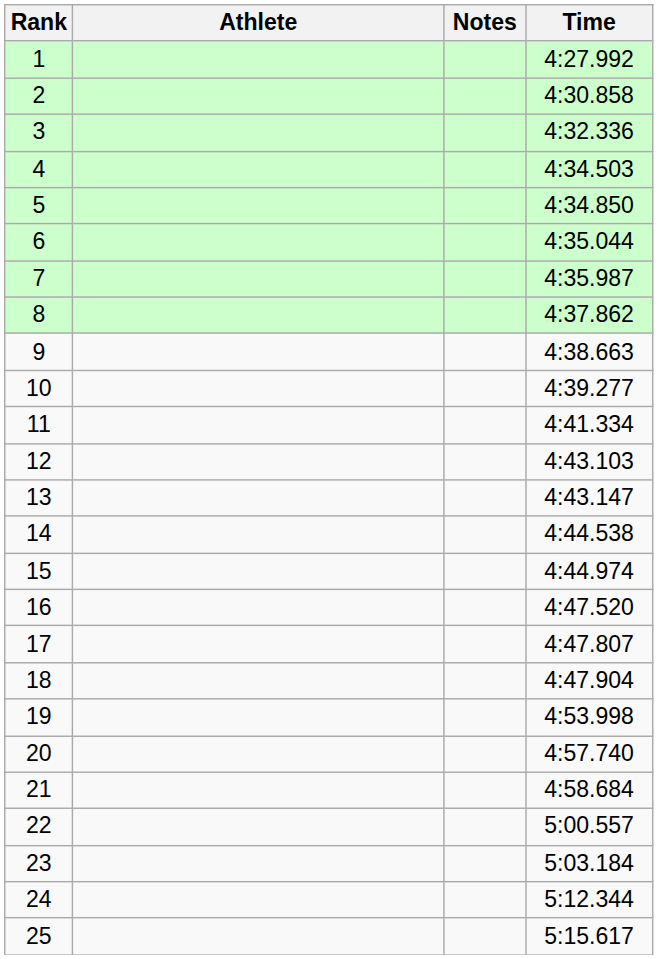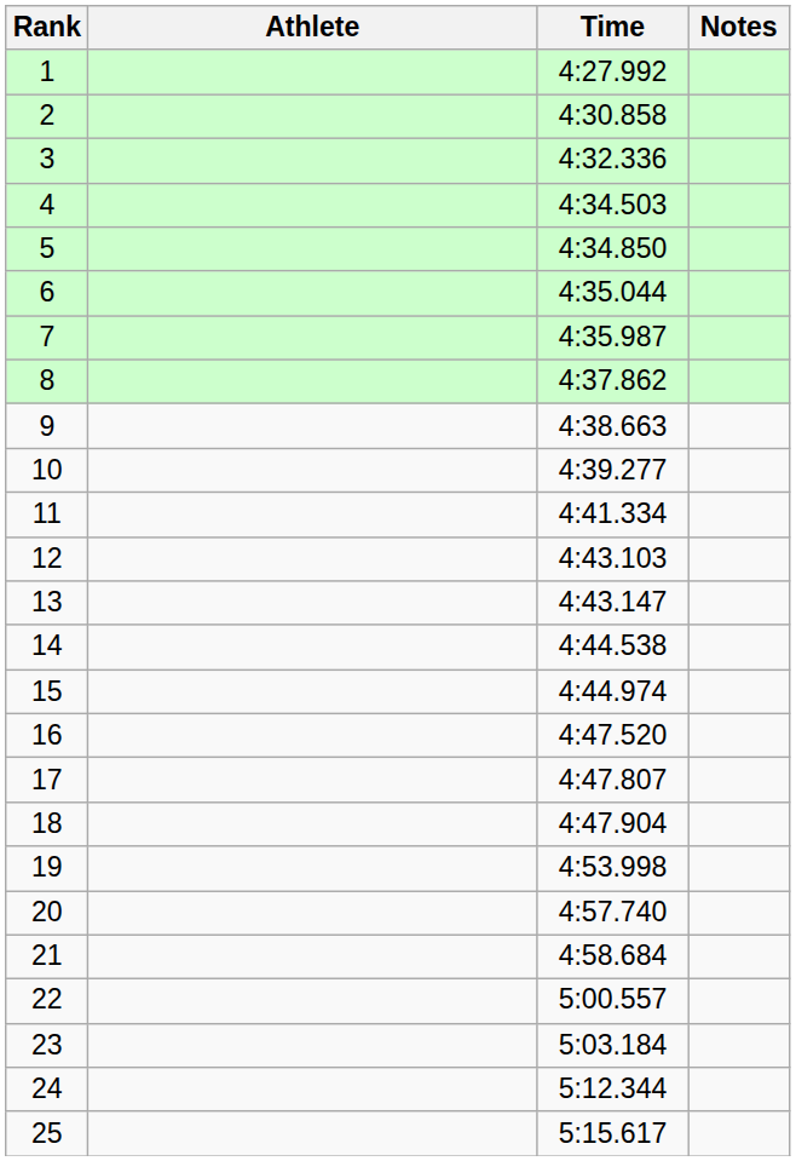columns swapped: Time <-> Notes
